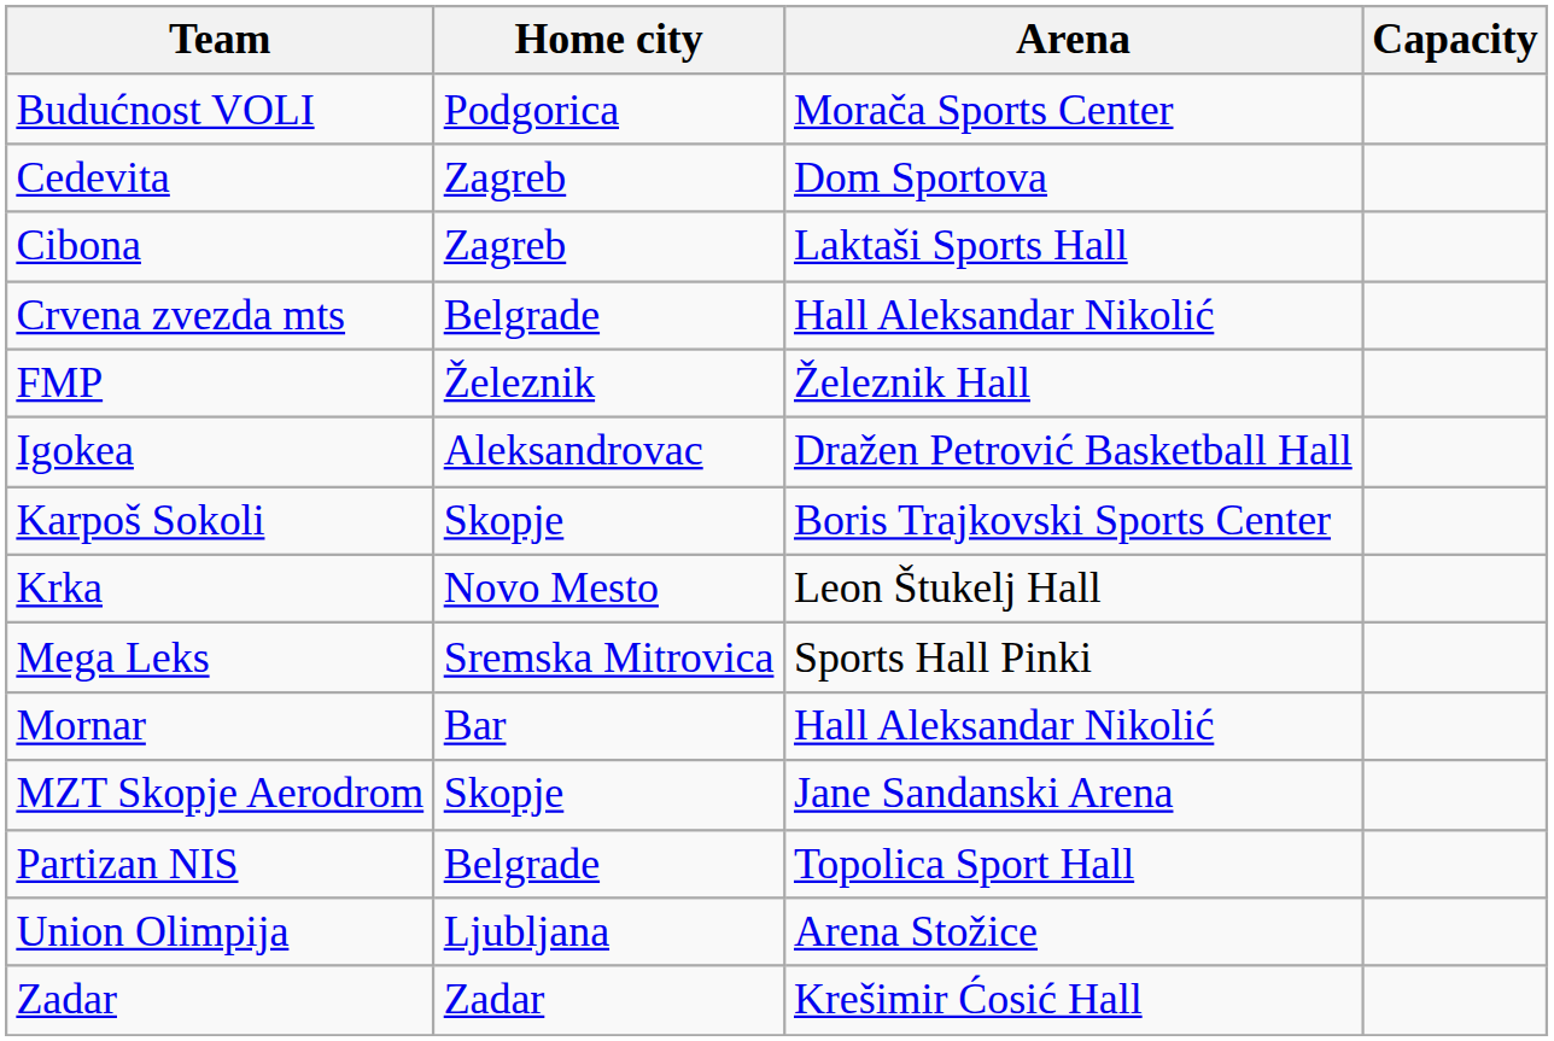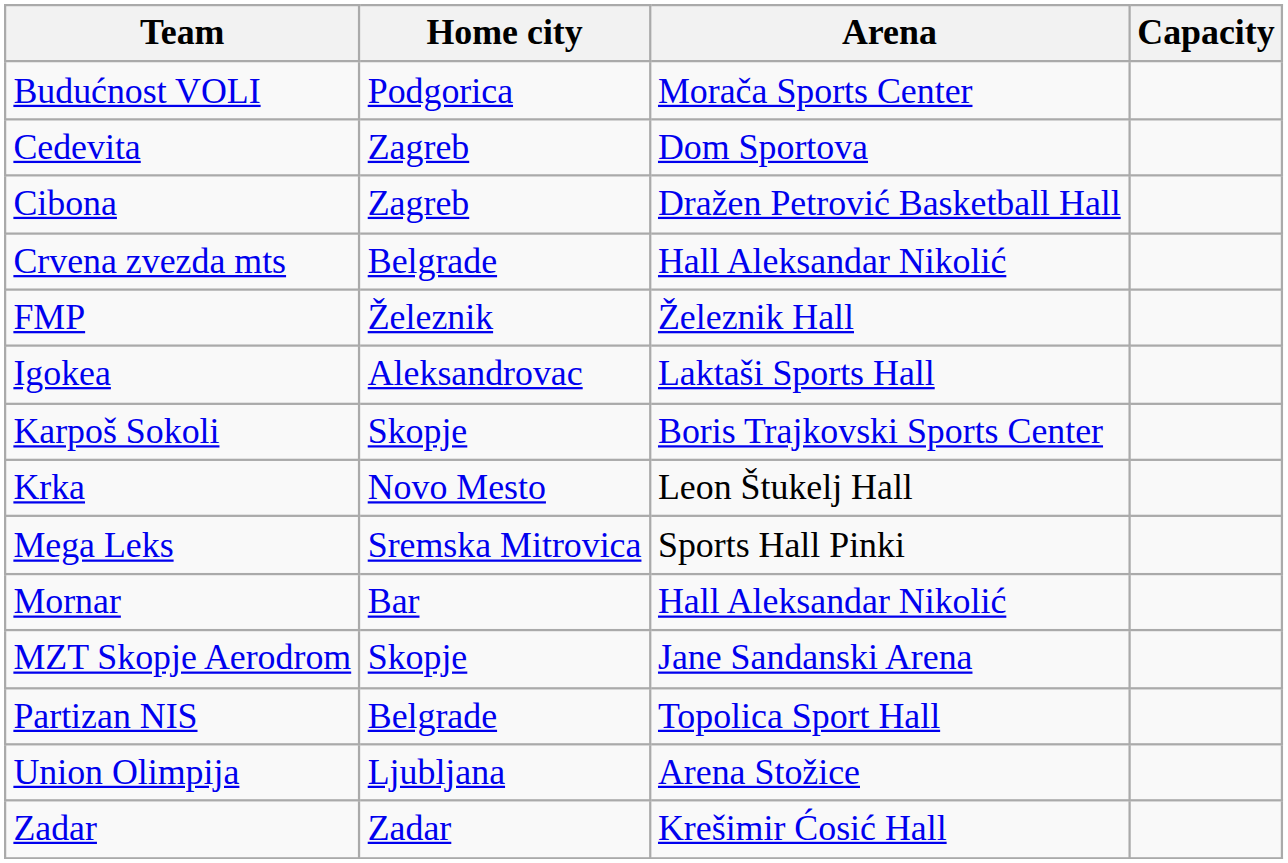Cibona | Arena: Laktaši Sports Hall -> Dražen Petrović Basketball Hall
Igokea | Arena: Dražen Petrović Basketball Hall -> Laktaši Sports Hall
